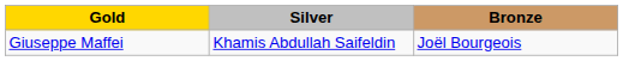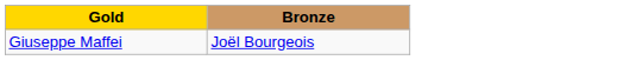- column: Silver | Khamis Abdullah Saifeldin
